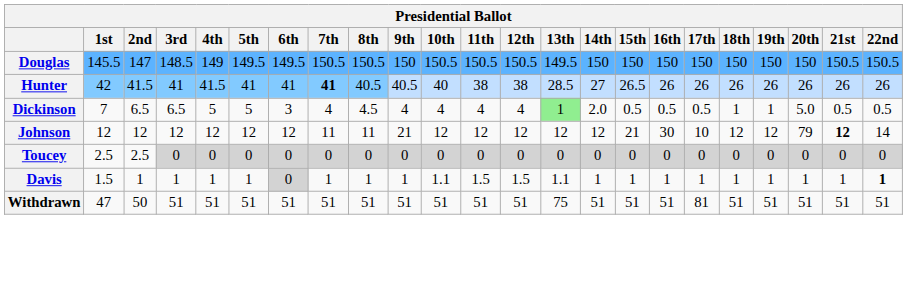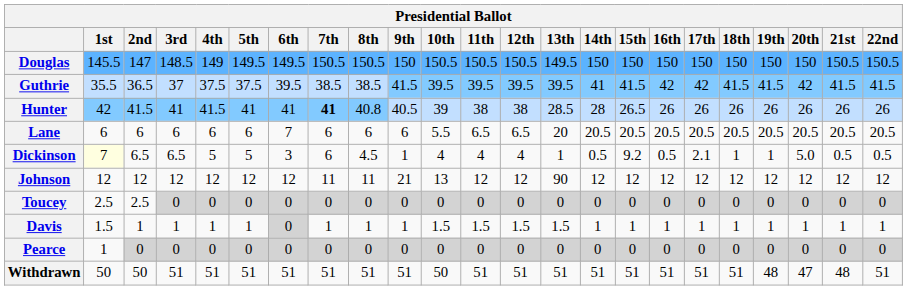+ row: Guthrie | 35.5 | 36.5 | 37 | 37.5 | 37.5 | 39.5 | 38.5 | 38.5 | 41.5 | 39.5 | 39.5 | 39.5 | 39.5 | 41 | 41.5 | 42 | 42 | 41.5 | 41.5 | 42 | 41.5 | 41.5
Hunter | 8th: 40.5 -> 40.8
Hunter | 10th: 40 -> 39
Hunter | 14th: 27 -> 28
+ row: Lane | 6 | 6 | 6 | 6 | 6 | 7 | 6 | 6 | 6 | 5.5 | 6.5 | 6.5 | 20 | 20.5 | 20.5 | 20.5 | 20.5 | 20.5 | 20.5 | 20.5 | 20.5 | 20.5
Dickinson | 1st: no background -> lightyellow background
Dickinson | 7th: 4 -> 6
Dickinson | 9th: 4 -> 1
Dickinson | 13th: lightgreen background -> no background
Dickinson | 14th: 2.0 -> 0.5
Dickinson | 15th: 0.5 -> 9.2
Dickinson | 17th: 0.5 -> 2.1
Johnson | 10th: 12 -> 13
Johnson | 13th: 12 -> 90
Johnson | 15th: 21 -> 12
Johnson | 16th: 30 -> 12
Johnson | 17th: 10 -> 12
Johnson | 20th: 79 -> 12
Johnson | 21st: bold -> normal
Johnson | 22nd: 14 -> 12
Davis | 10th: 1.1 -> 1.5
Davis | 13th: 1.1 -> 1.5
Davis | 22nd: bold -> normal
+ row: Pearce | 1 | 0 | 0 | 0 | 0 | 0 | 0 | 0 | 0 | 0 | 0 | 0 | 0 | 0 | 0 | 0 | 0 | 0 | 0 | 0 | 0 | 0
Withdrawn | 1st: 47 -> 50
Withdrawn | 10th: 51 -> 50
Withdrawn | 13th: 75 -> 51
Withdrawn | 17th: 81 -> 51
Withdrawn | 19th: 51 -> 48
Withdrawn | 20th: 51 -> 47
Withdrawn | 21st: 51 -> 48
